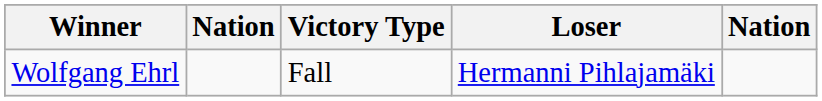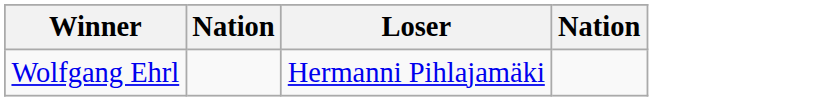- column: Victory Type | Fall
